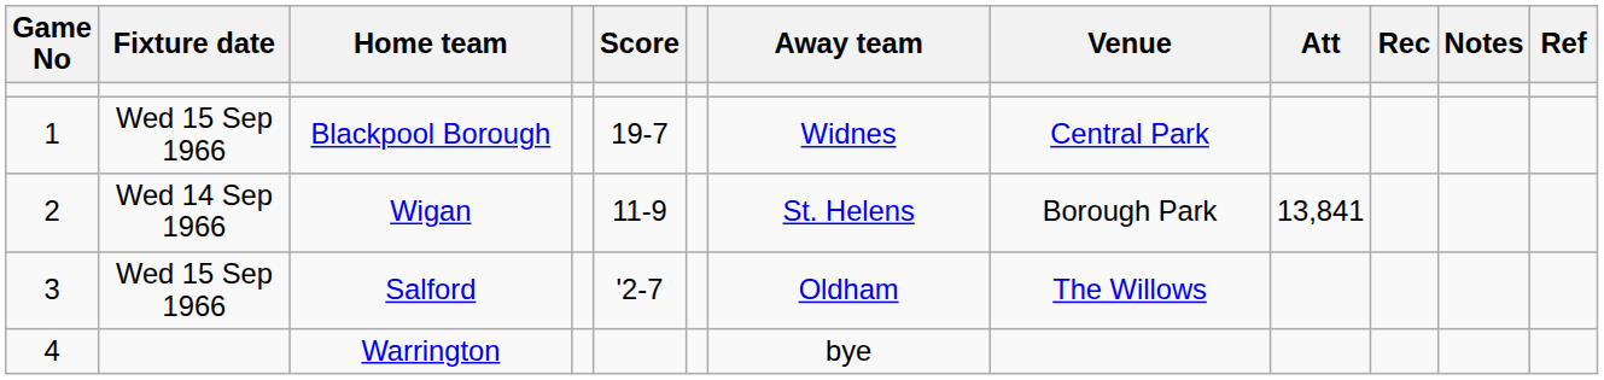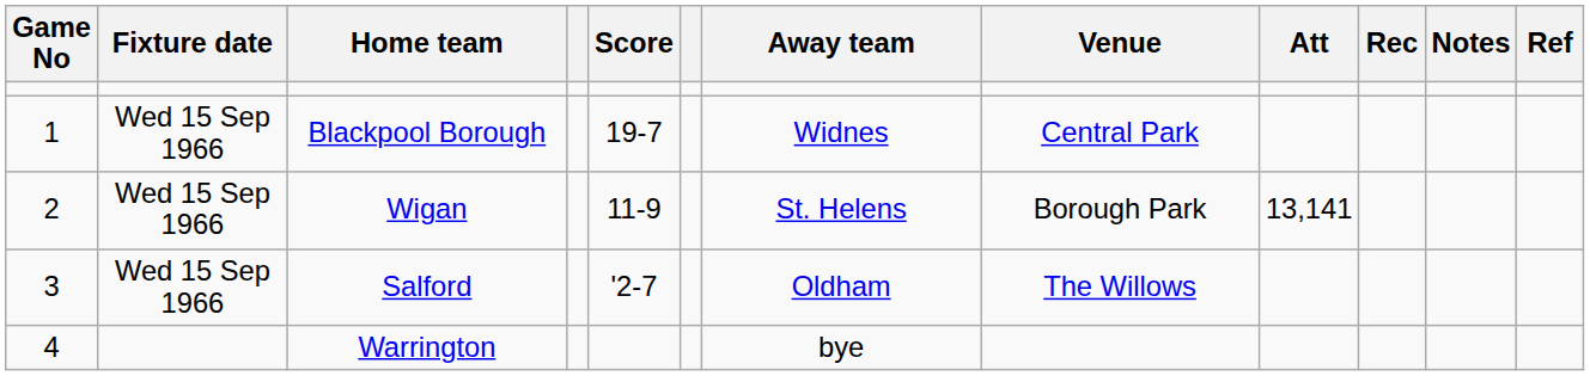Wigan | Fixture date: Wed 14 Sep 1966 -> Wed 15 Sep 1966
Wigan | Att: 13,841 -> 13,141
